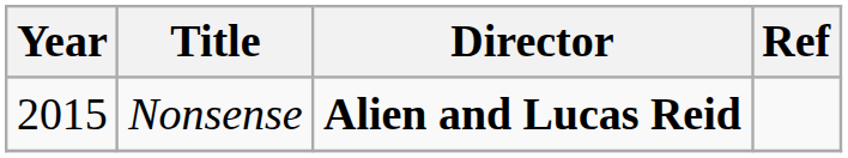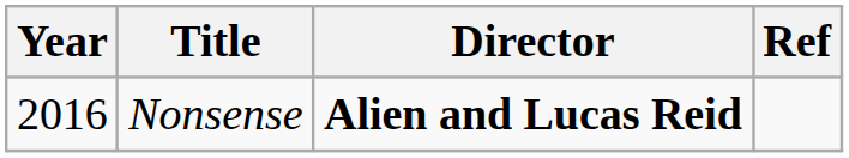Nonsense | Year: 2015 -> 2016
